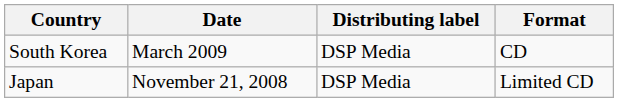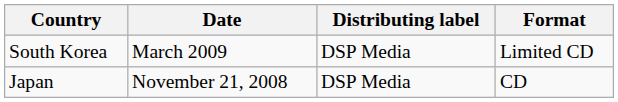South Korea | Format: CD -> Limited CD
Japan | Format: Limited CD -> CD
